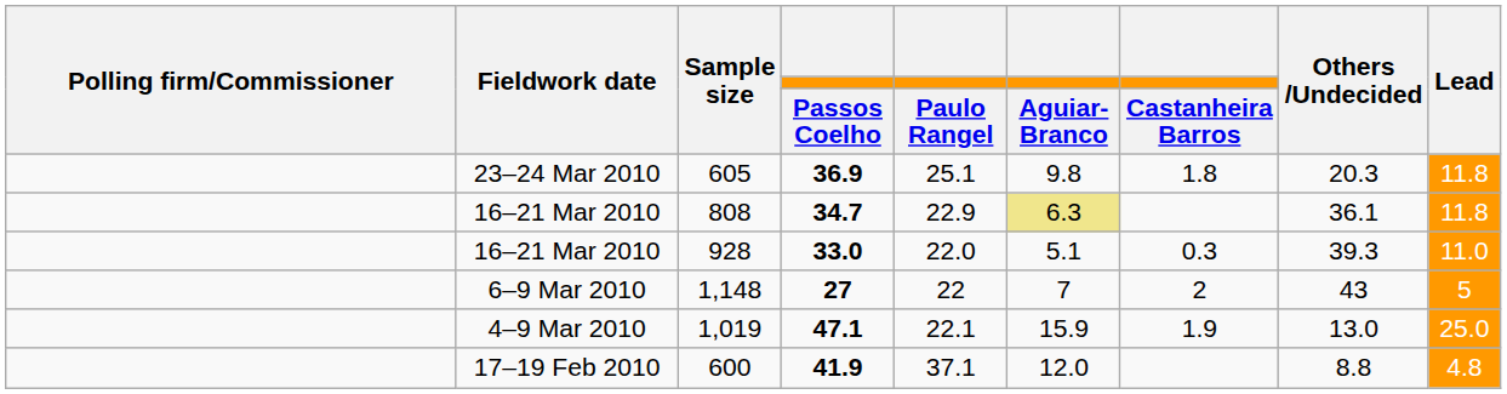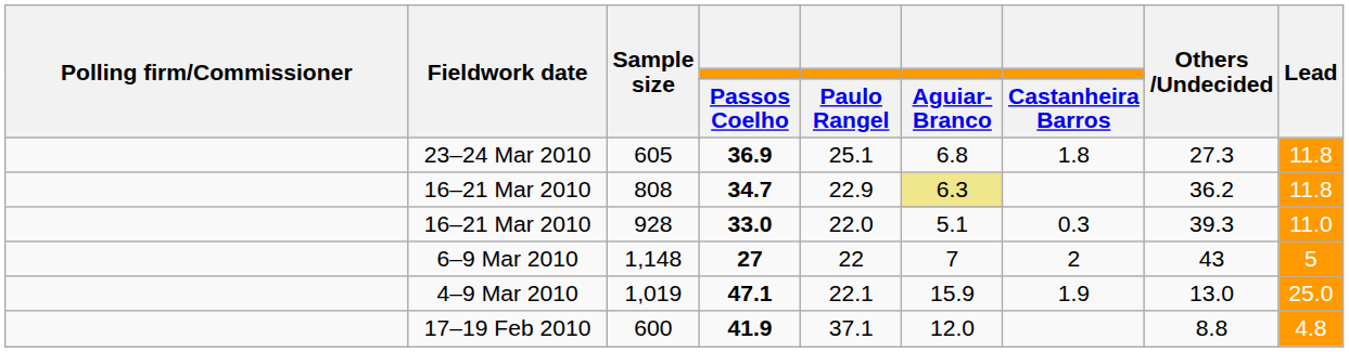605 | Aguiar-Branco: 9.8 -> 6.8
605 | Others /Undecided: 20.3 -> 27.3
808 | Others /Undecided: 36.1 -> 36.2
